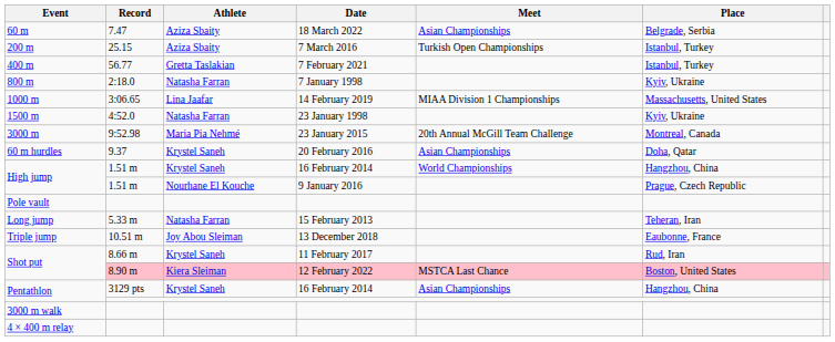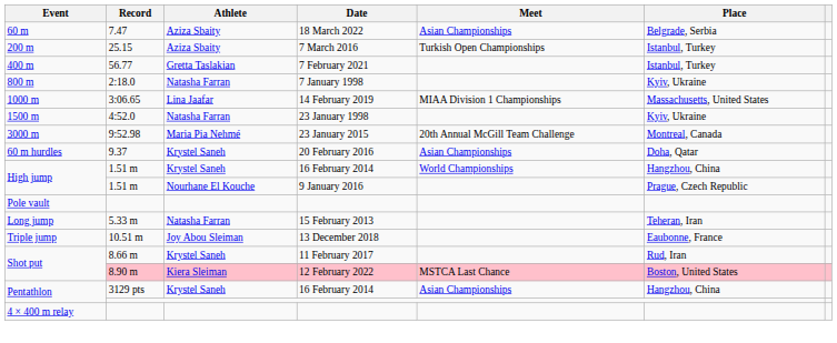- row: 3000 m walk
